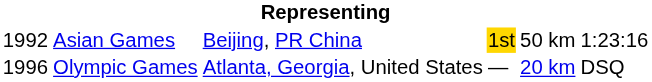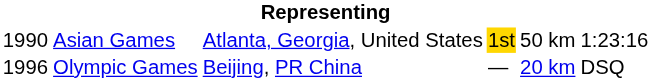Asian Games | column 1: 1992 -> 1990
Asian Games | column 3: Beijing, PR China -> Atlanta, Georgia, United States
Olympic Games | column 3: Atlanta, Georgia, United States -> Beijing, PR China
